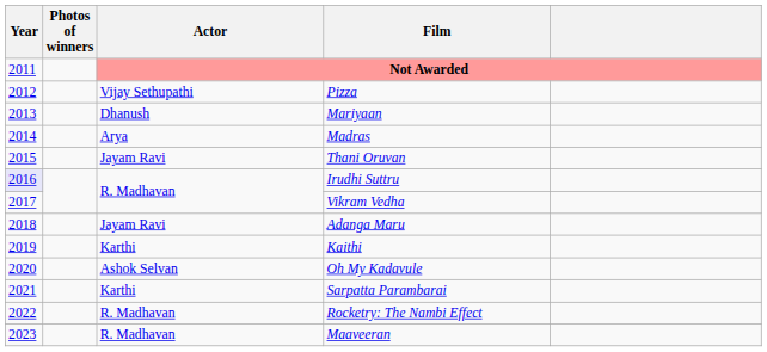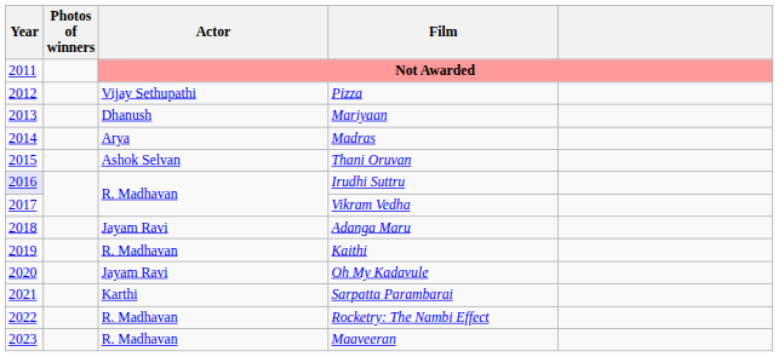Thani Oruvan | Actor: Jayam Ravi -> Ashok Selvan
Kaithi | Actor: Karthi -> R. Madhavan
Oh My Kadavule | Actor: Ashok Selvan -> Jayam Ravi
